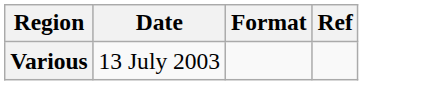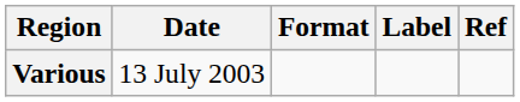+ column: Label
